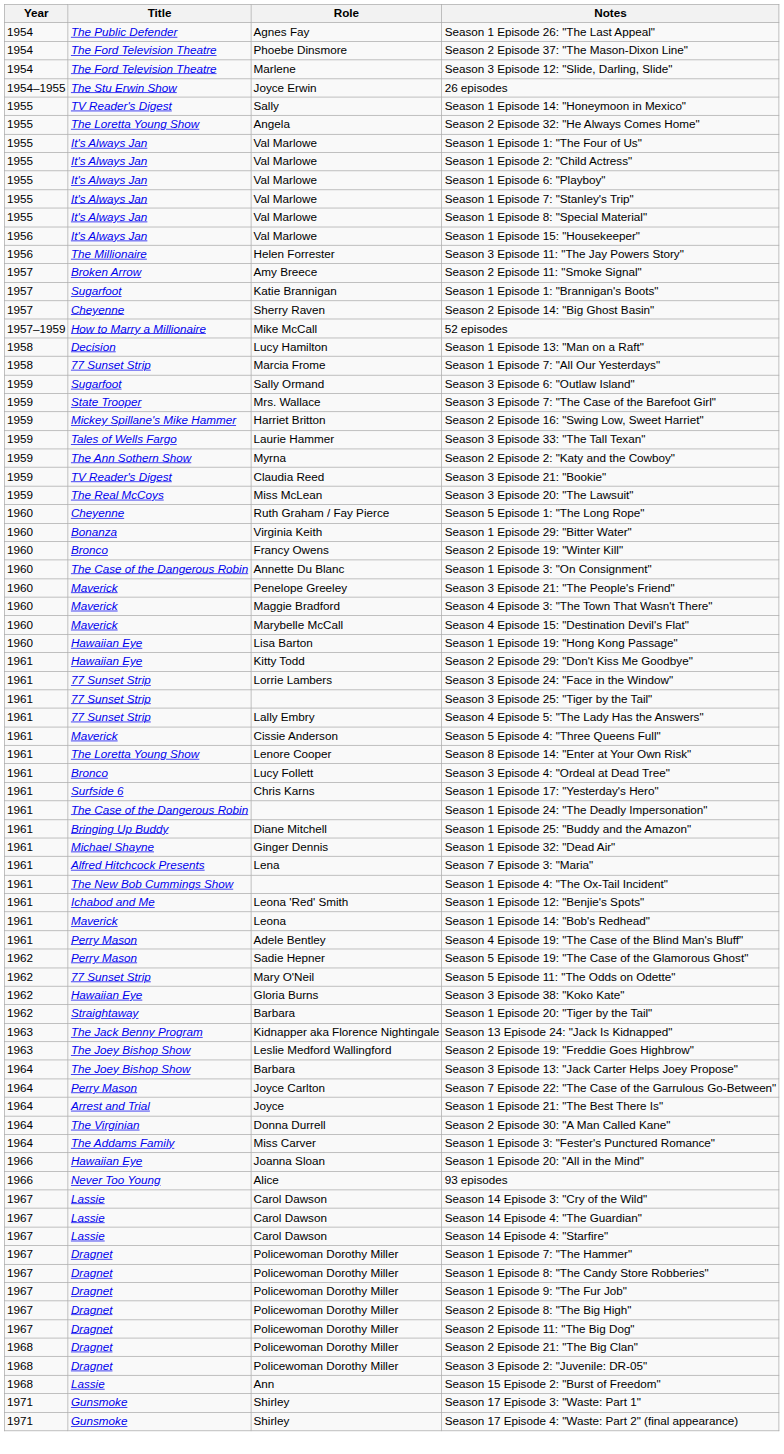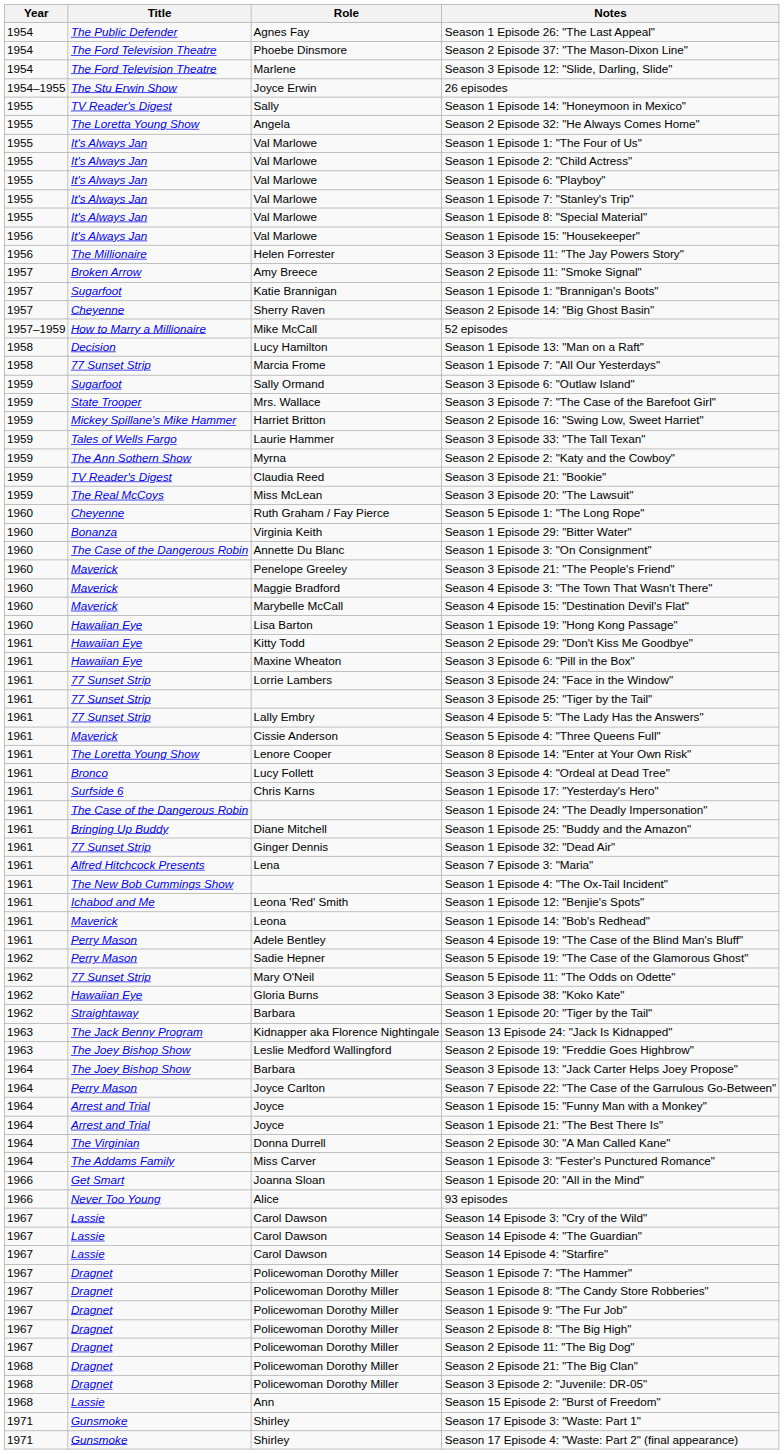- row: 1960 | Bronco | Francy Owens | Season 2 Episode 19: "Winter Kill"
+ row: 1961 | Hawaiian Eye | Maxine Wheaton | Season 3 Episode 6: "Pill in the Box"
Season 1 Episode 32: "Dead Air" | Title: Michael Shayne -> 77 Sunset Strip
+ row: 1964 | Arrest and Trial | Joyce | Season 1 Episode 15: "Funny Man with a Monkey"
Season 1 Episode 20: "All in the Mind" | Title: Hawaiian Eye -> Get Smart
